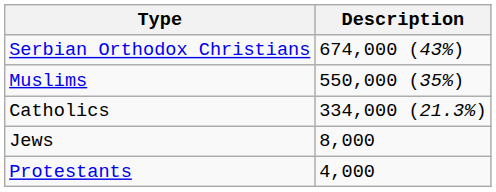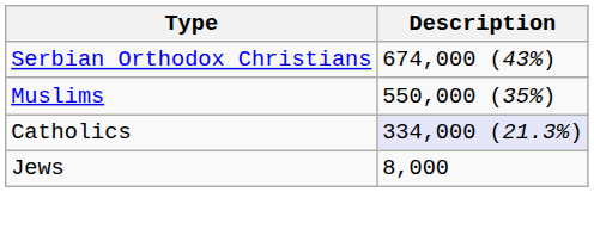Catholics | Description: no background -> lavender background
- row: Protestants | 4,000
